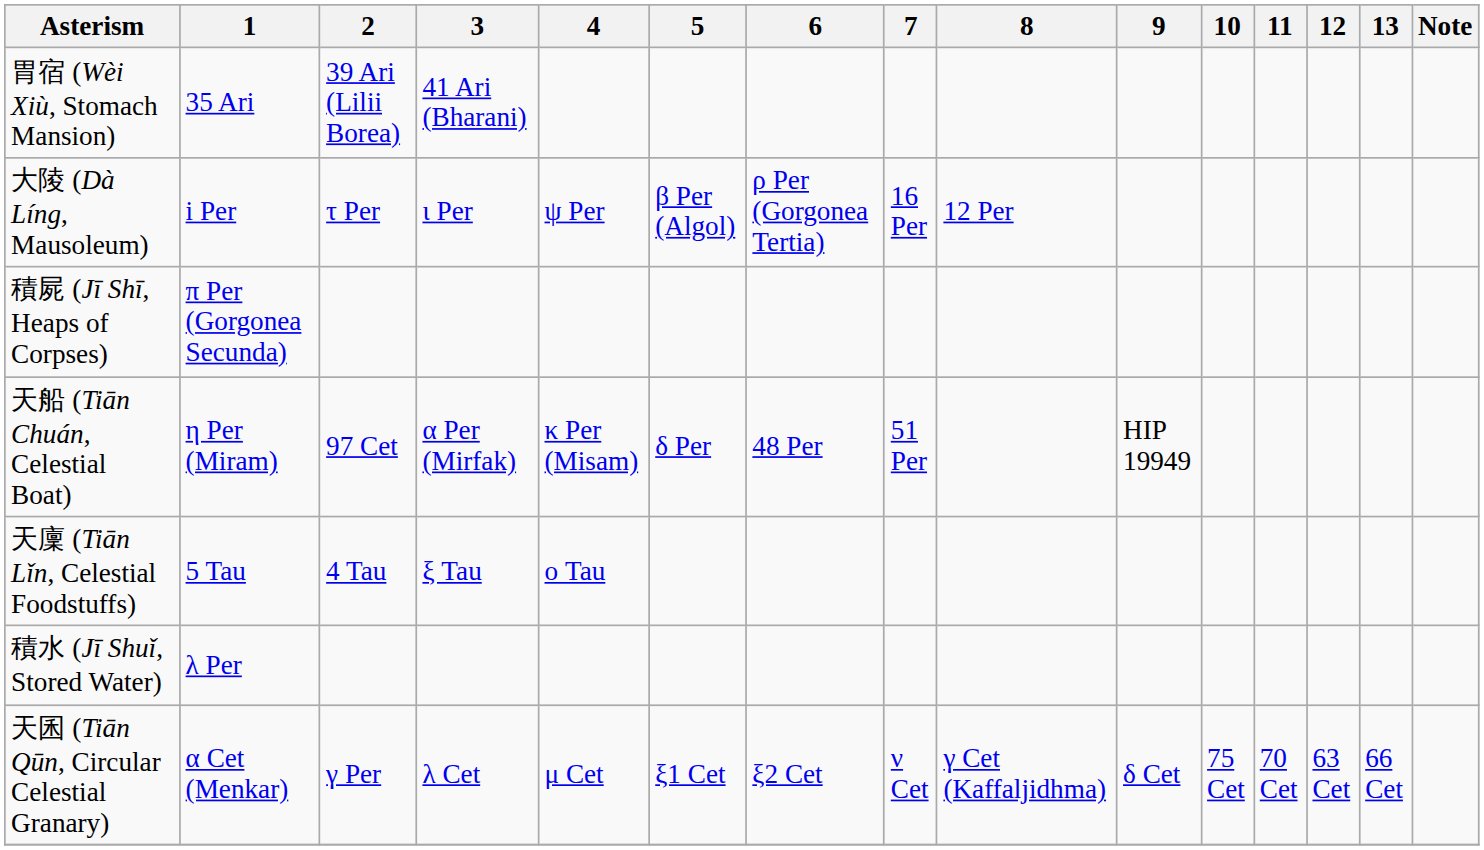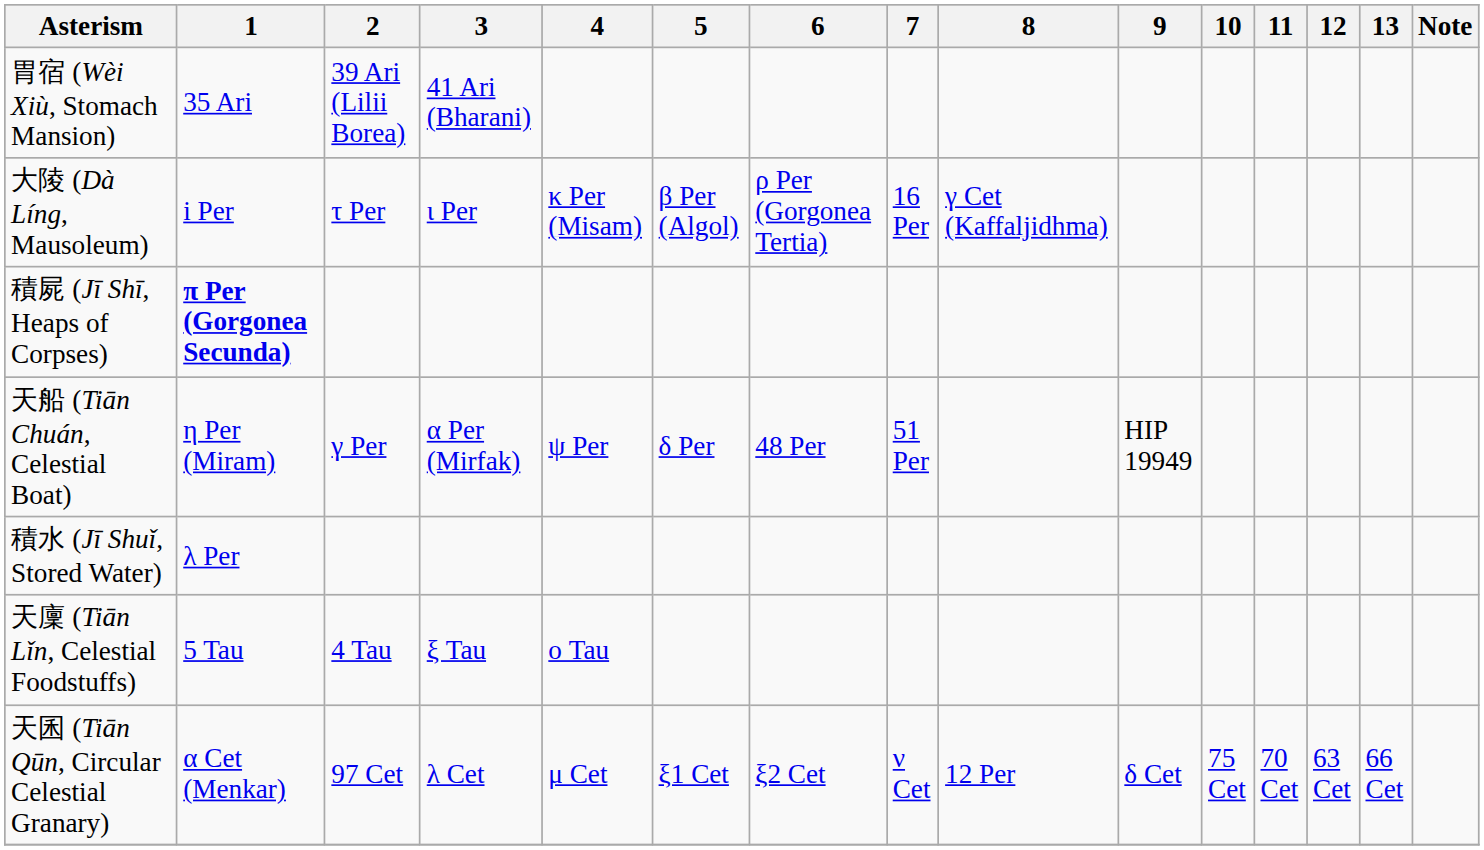大陵 (Dà Líng, Mausoleum) | 4: ψ Per -> κ Per (Misam)
大陵 (Dà Líng, Mausoleum) | 8: 12 Per -> γ Cet (Kaffaljidhma)
積屍 (Jī Shī, Heaps of Corpses) | 1: normal -> bold
天船 (Tiān Chuán, Celestial Boat) | 2: 97 Cet -> γ Per
天船 (Tiān Chuán, Celestial Boat) | 4: κ Per (Misam) -> ψ Per
rows swapped: 積水 (Jī Shuǐ, Stored Water) <-> 天廩 (Tiān Lǐn, Celestial Foodstuffs)
天囷 (Tiān Qūn, Circular Celestial Granary) | 2: γ Per -> 97 Cet
天囷 (Tiān Qūn, Circular Celestial Granary) | 8: γ Cet (Kaffaljidhma) -> 12 Per
